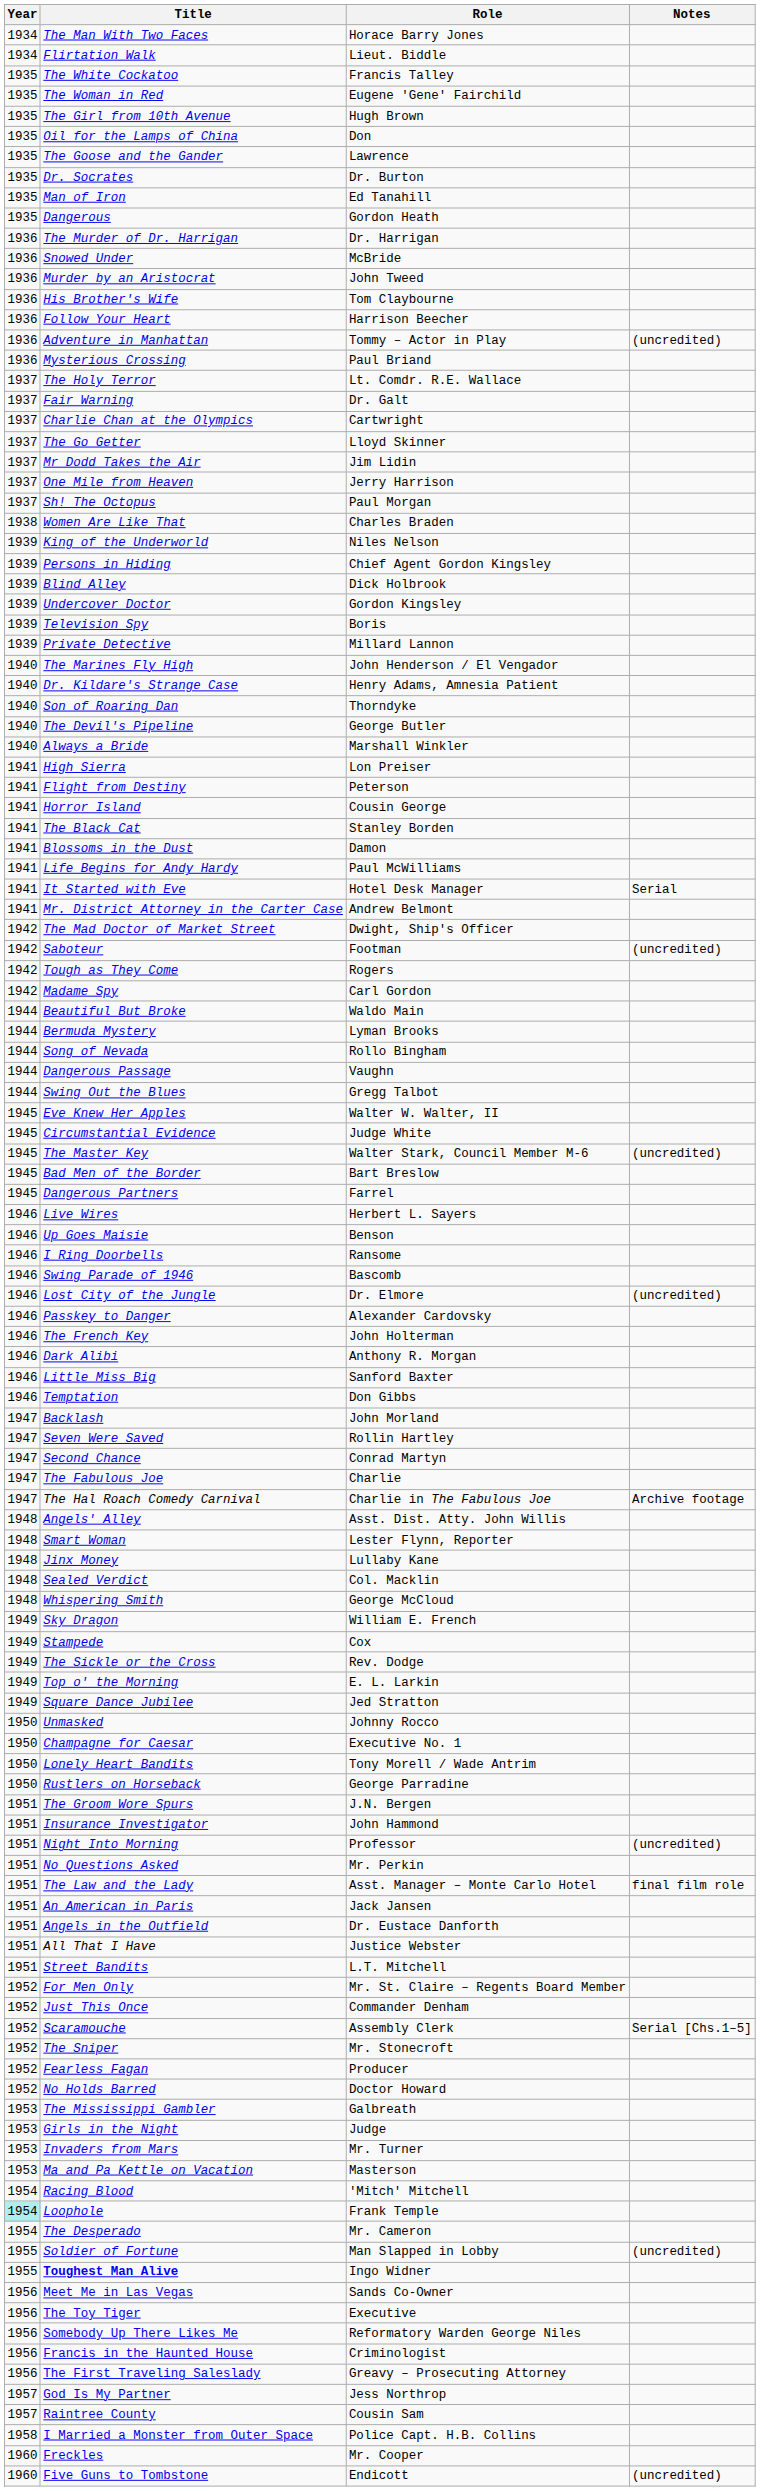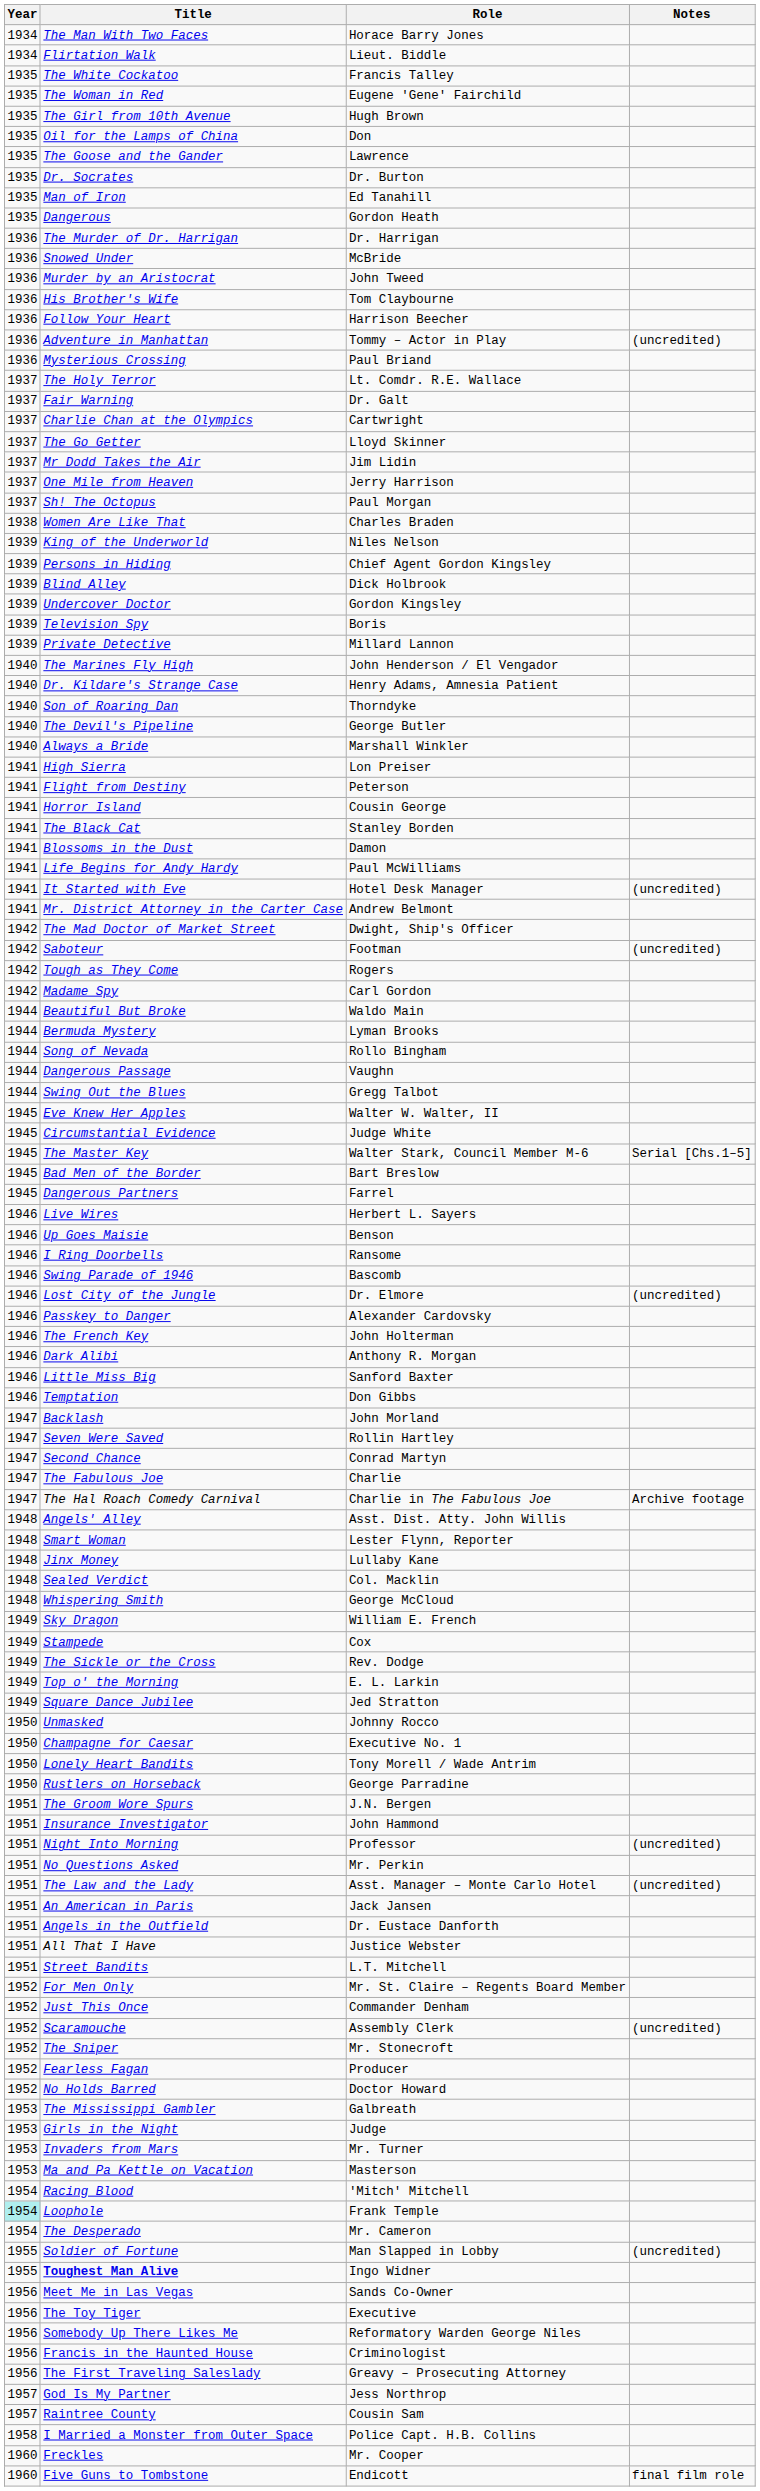It Started with Eve | Notes: Serial -> (uncredited)
The Master Key | Notes: (uncredited) -> Serial [Chs.1–5]
The Law and the Lady | Notes: final film role -> (uncredited)
Scaramouche | Notes: Serial [Chs.1–5] -> (uncredited)
Five Guns to Tombstone | Notes: (uncredited) -> final film role
